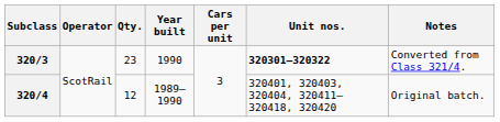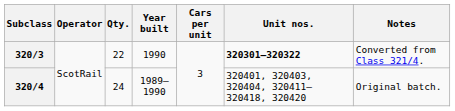320/3 | Qty.: 23 -> 22
320/4 | Qty.: 12 -> 24
